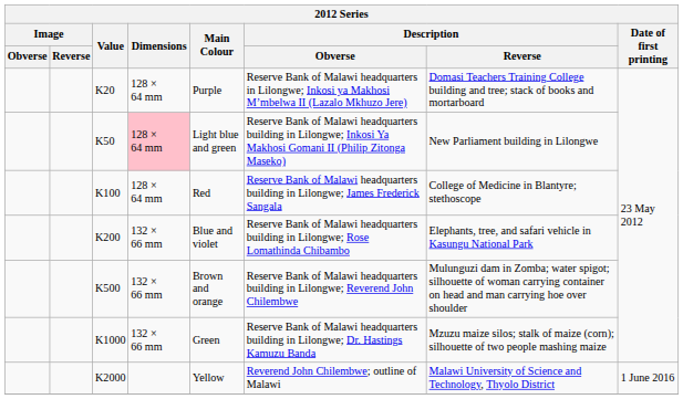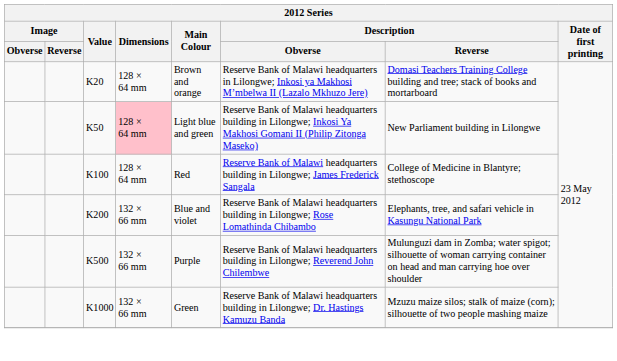K20 | Main Colour: Purple -> Brown and orange
K500 | Main Colour: Brown and orange -> Purple
- row: K2000 | Yellow | Reverend John Chilembwe; outline of Malawi | Malawi University of Science and Technology, Thyolo District | 1 June 2016
